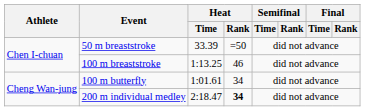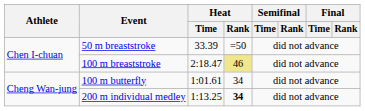100 m breaststroke | Heat / Time: 1:13.25 -> 2:18.47
100 m breaststroke | Heat / Rank: no background -> khaki background
200 m individual medley | Heat / Time: 2:18.47 -> 1:13.25
